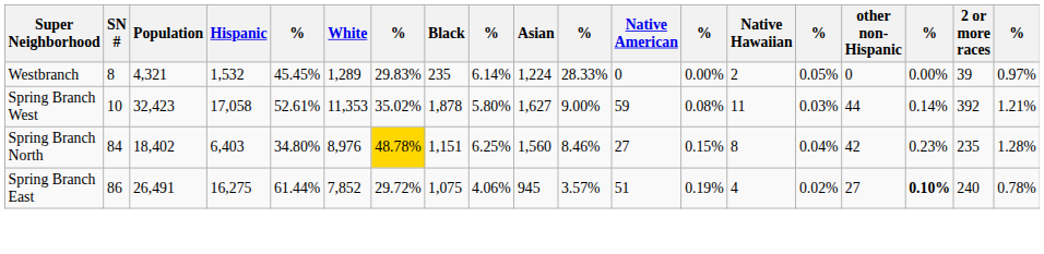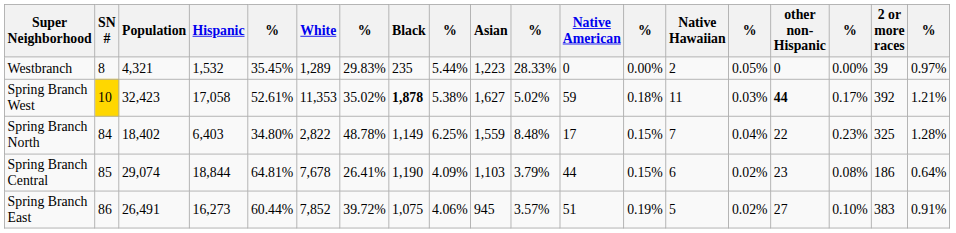Westbranch | column 5: 45.45% -> 35.45%
Westbranch | column 9: 6.14% -> 5.44%
Westbranch | Asian: 1,224 -> 1,223
Spring Branch West | SN #: no background -> gold background
Spring Branch West | Black: normal -> bold
Spring Branch West | column 9: 5.80% -> 5.38%
Spring Branch West | column 11: 9.00% -> 5.02%
Spring Branch West | column 13: 0.08% -> 0.18%
Spring Branch West | other non-Hispanic: normal -> bold
Spring Branch West | column 17: 0.14% -> 0.17%
Spring Branch North | White: 8,976 -> 2,822
Spring Branch North | column 7: gold background -> no background
Spring Branch North | Black: 1,151 -> 1,149
Spring Branch North | Asian: 1,560 -> 1,559
Spring Branch North | column 11: 8.46% -> 8.48%
Spring Branch North | Native American: 27 -> 17
Spring Branch North | Native Hawaiian: 8 -> 7
Spring Branch North | other non-Hispanic: 42 -> 22
Spring Branch North | 2 or more races: 235 -> 325
+ row: Spring Branch Central | 85 | 29,074 | 18,844 | 64.81% | 7,678 | 26.41% | 1,190 | 4.09% | 1,103 | 3.79% | 44 | 0.15% | 6 | 0.02% | 23 | 0.08% | 186 | 0.64%
Spring Branch East | Hispanic: 16,275 -> 16,273
Spring Branch East | column 5: 61.44% -> 60.44%
Spring Branch East | column 7: 29.72% -> 39.72%
Spring Branch East | Native Hawaiian: 4 -> 5
Spring Branch East | column 17: bold -> normal
Spring Branch East | 2 or more races: 240 -> 383
Spring Branch East | column 19: 0.78% -> 0.91%
